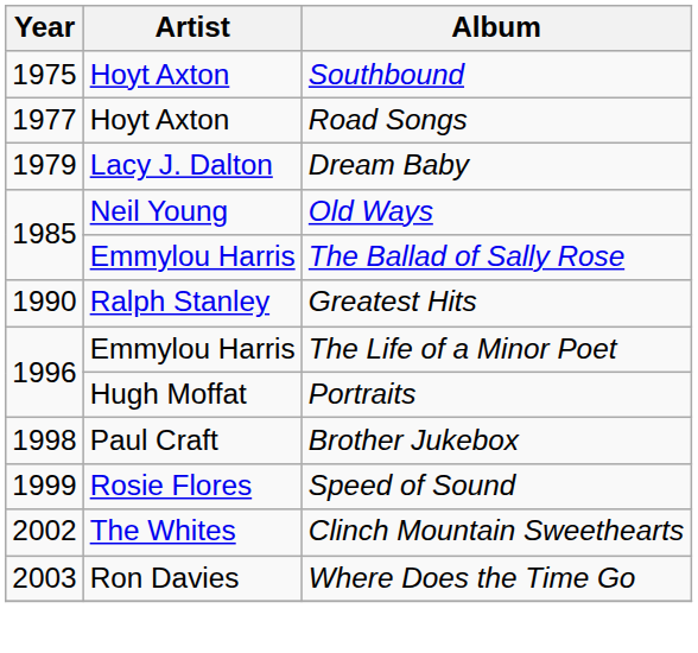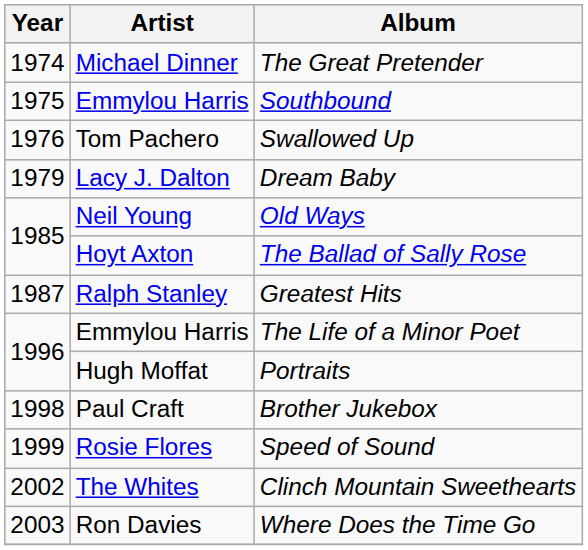+ row: 1974 | Michael Dinner | The Great Pretender
Southbound | Artist: Hoyt Axton -> Emmylou Harris
+ row: 1976 | Tom Pachero | Swallowed Up
- row: 1977 | Hoyt Axton | Road Songs
The Ballad of Sally Rose | Artist: Emmylou Harris -> Hoyt Axton
Greatest Hits | Year: 1990 -> 1987
